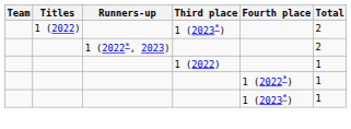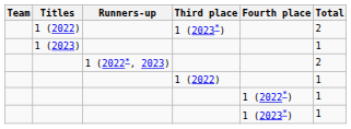+ row: 1 (2023) | 1
